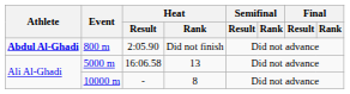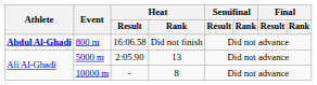800 m | Heat / Result: 2:05.90 -> 16:06.58
5000 m | Heat / Result: 16:06.58 -> 2:05.90
